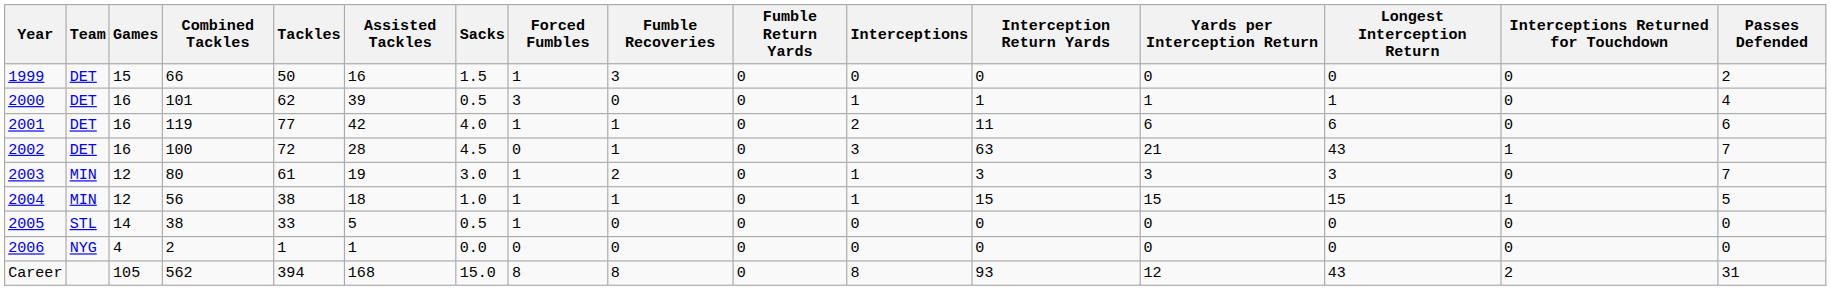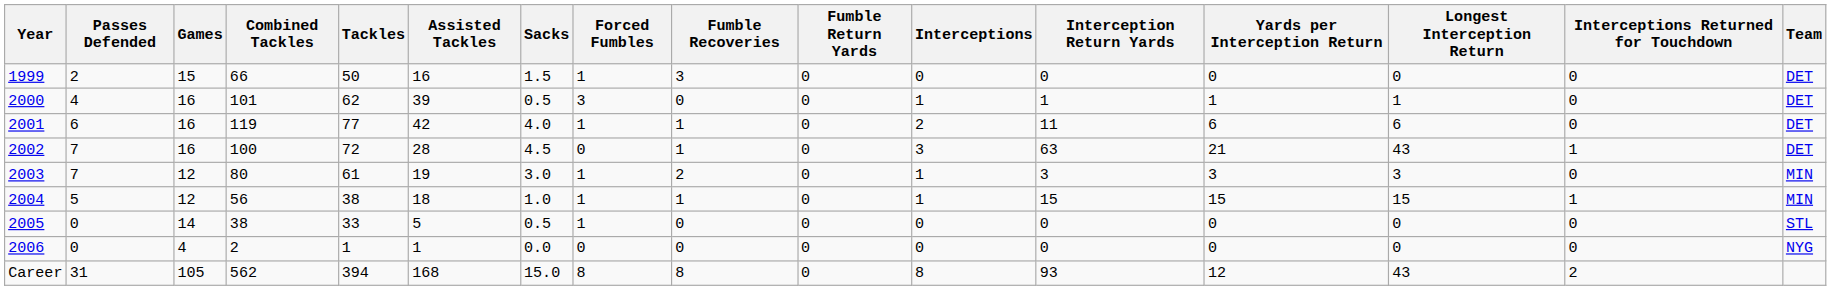columns swapped: Team <-> Passes Defended
